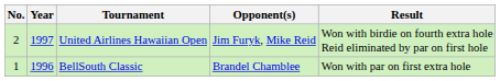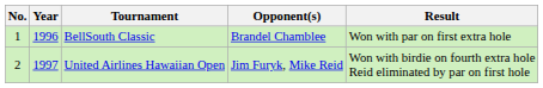rows swapped: BellSouth Classic <-> United Airlines Hawaiian Open
